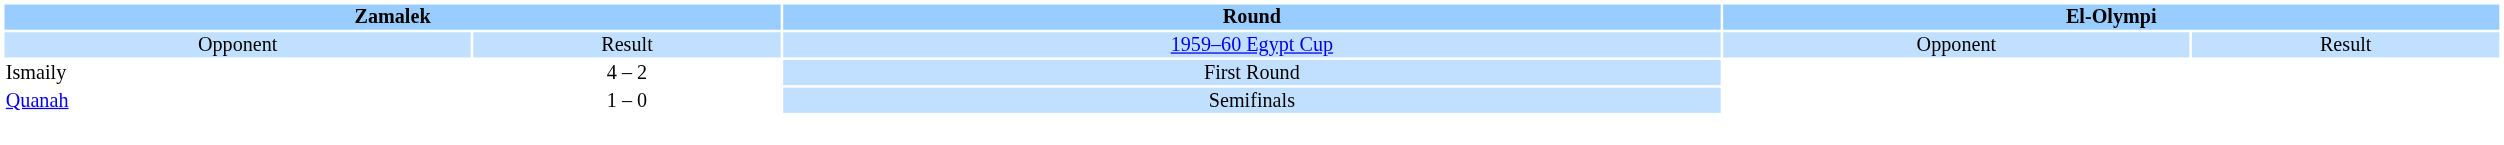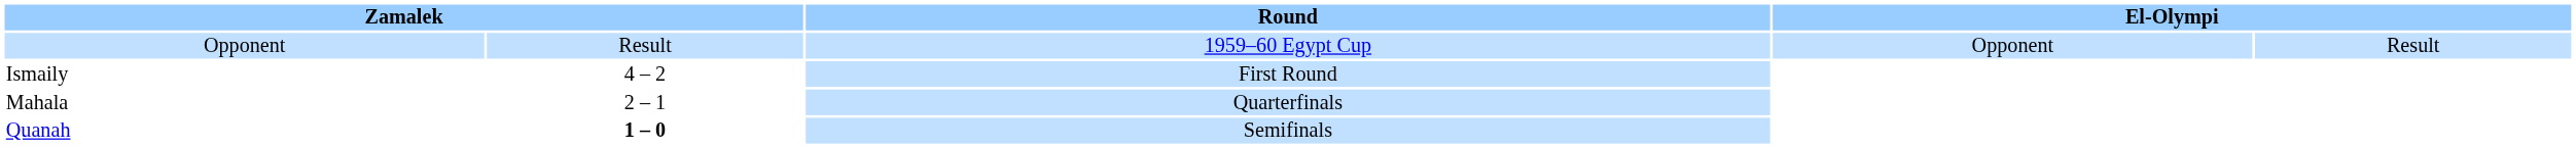+ row: Mahala | 2 – 1 | Quarterfinals
Quanah | column 2: normal -> bold
